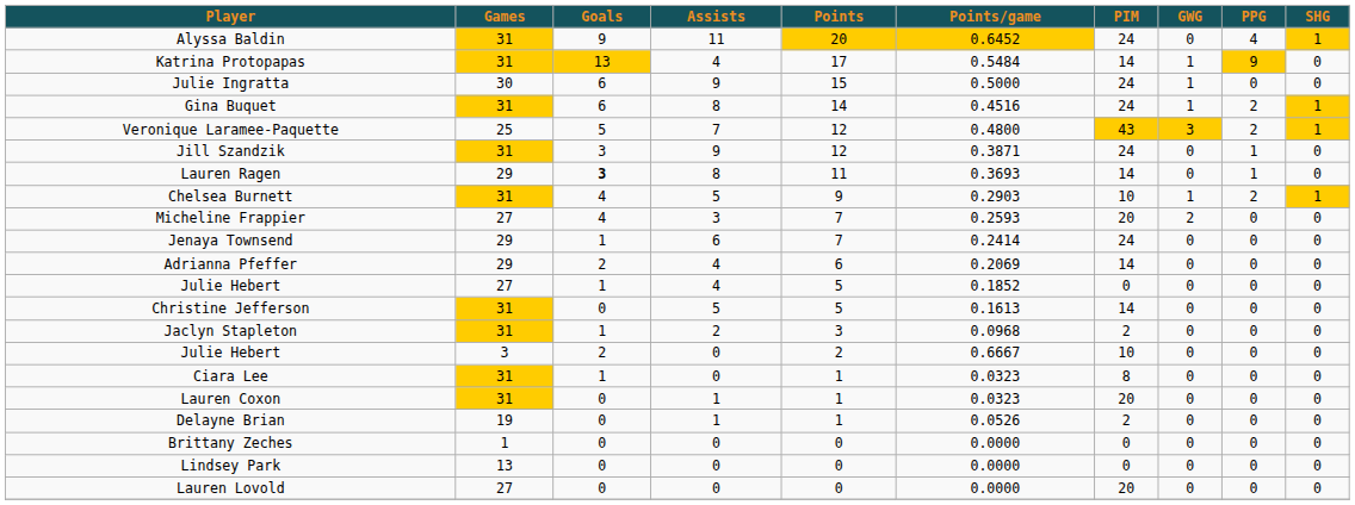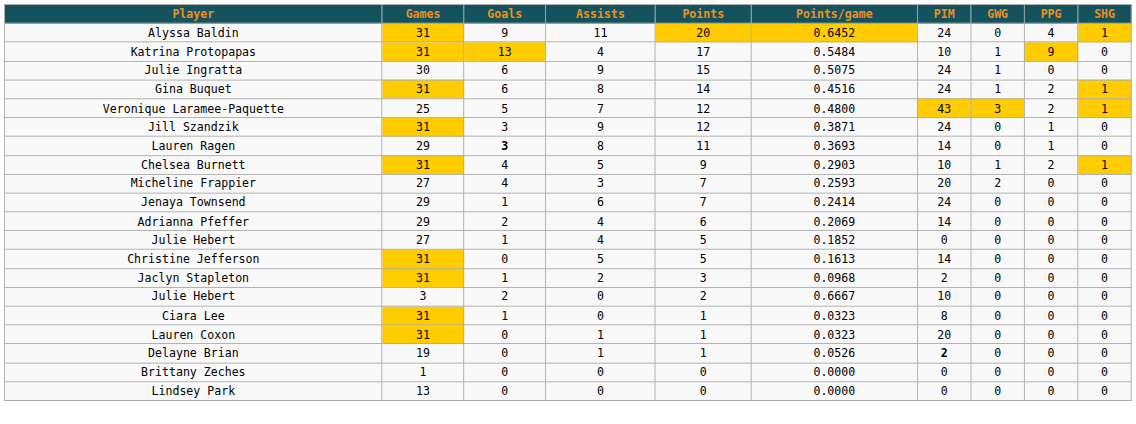Katrina Protopapas | PIM: 14 -> 10
Julie Ingratta | Points/game: 0.5000 -> 0.5075
Delayne Brian | PIM: normal -> bold
- row: Lauren Lovold | 27 | 0 | 0 | 0 | 0.0000 | 20 | 0 | 0 | 0
